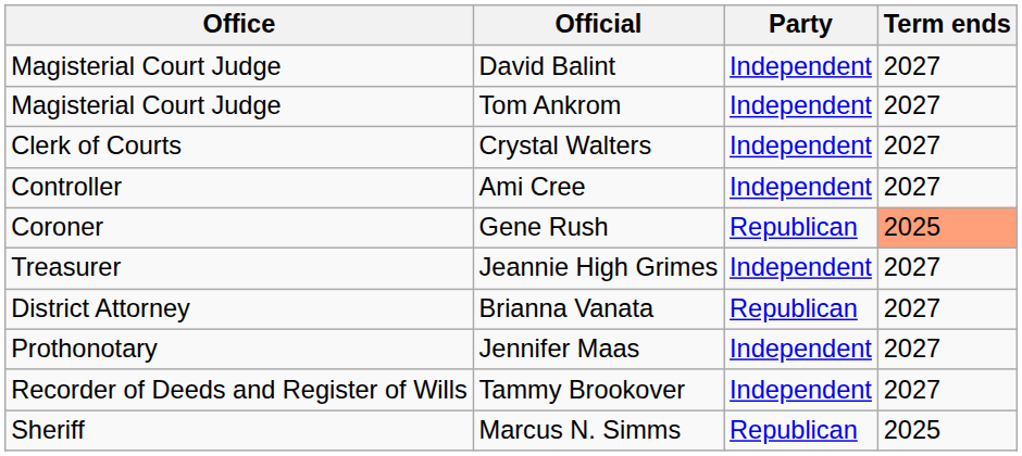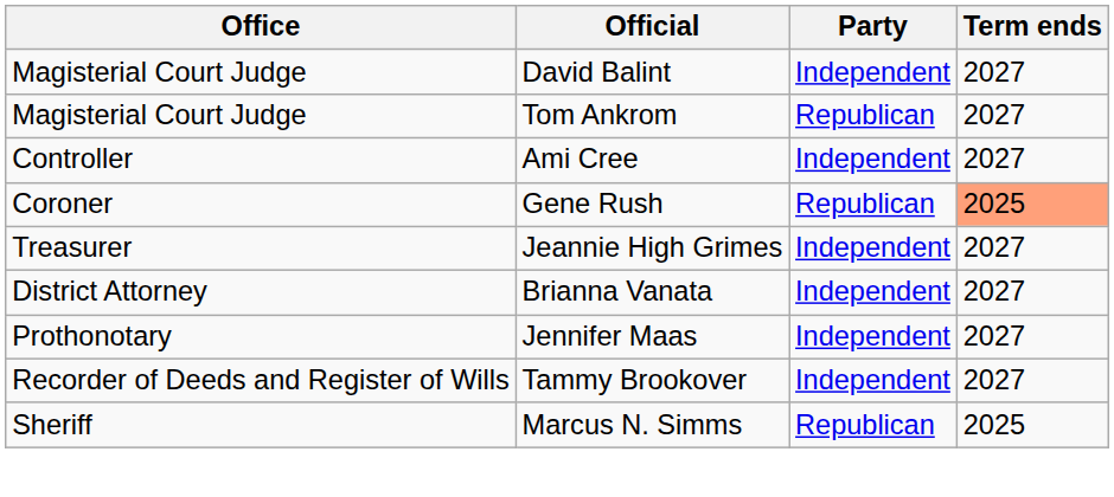Tom Ankrom | Party: Independent -> Republican
- row: Clerk of Courts | Crystal Walters | Independent | 2027
Brianna Vanata | Party: Republican -> Independent
